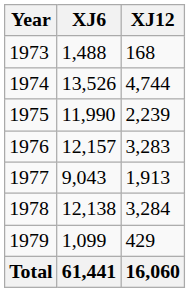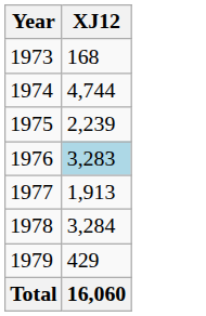- column: XJ6 | 1,488 | 13,526 | 11,990 | 12,157 | 9,043 | 12,138 | 1,099 | 61,441
1976 | XJ12: no background -> lightblue background
